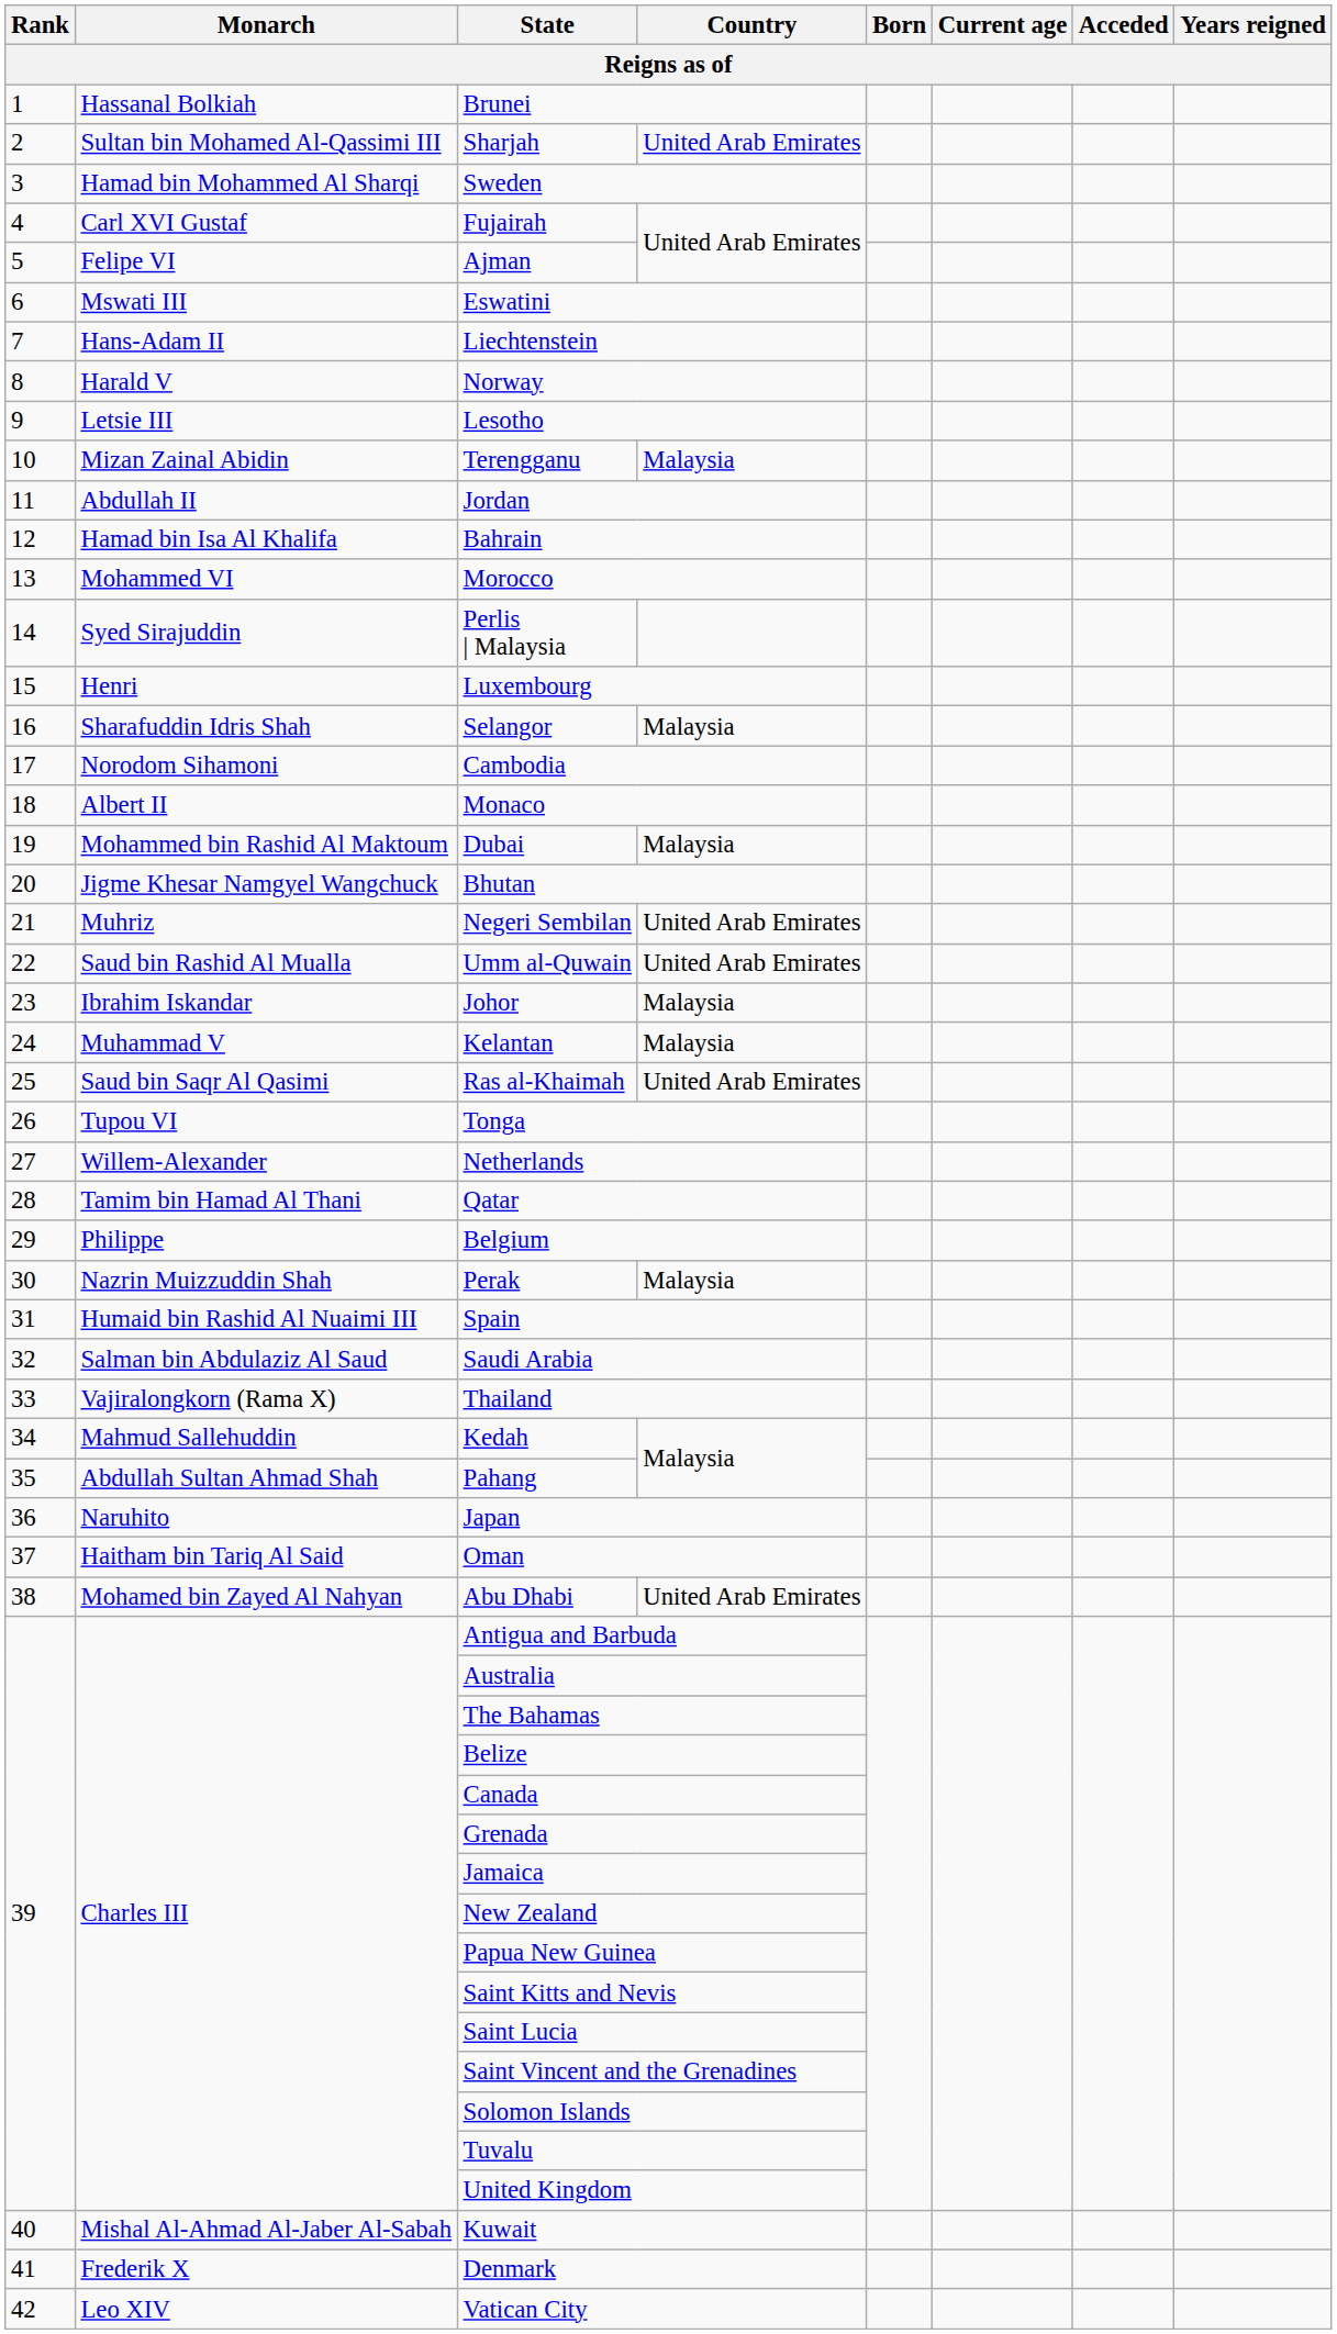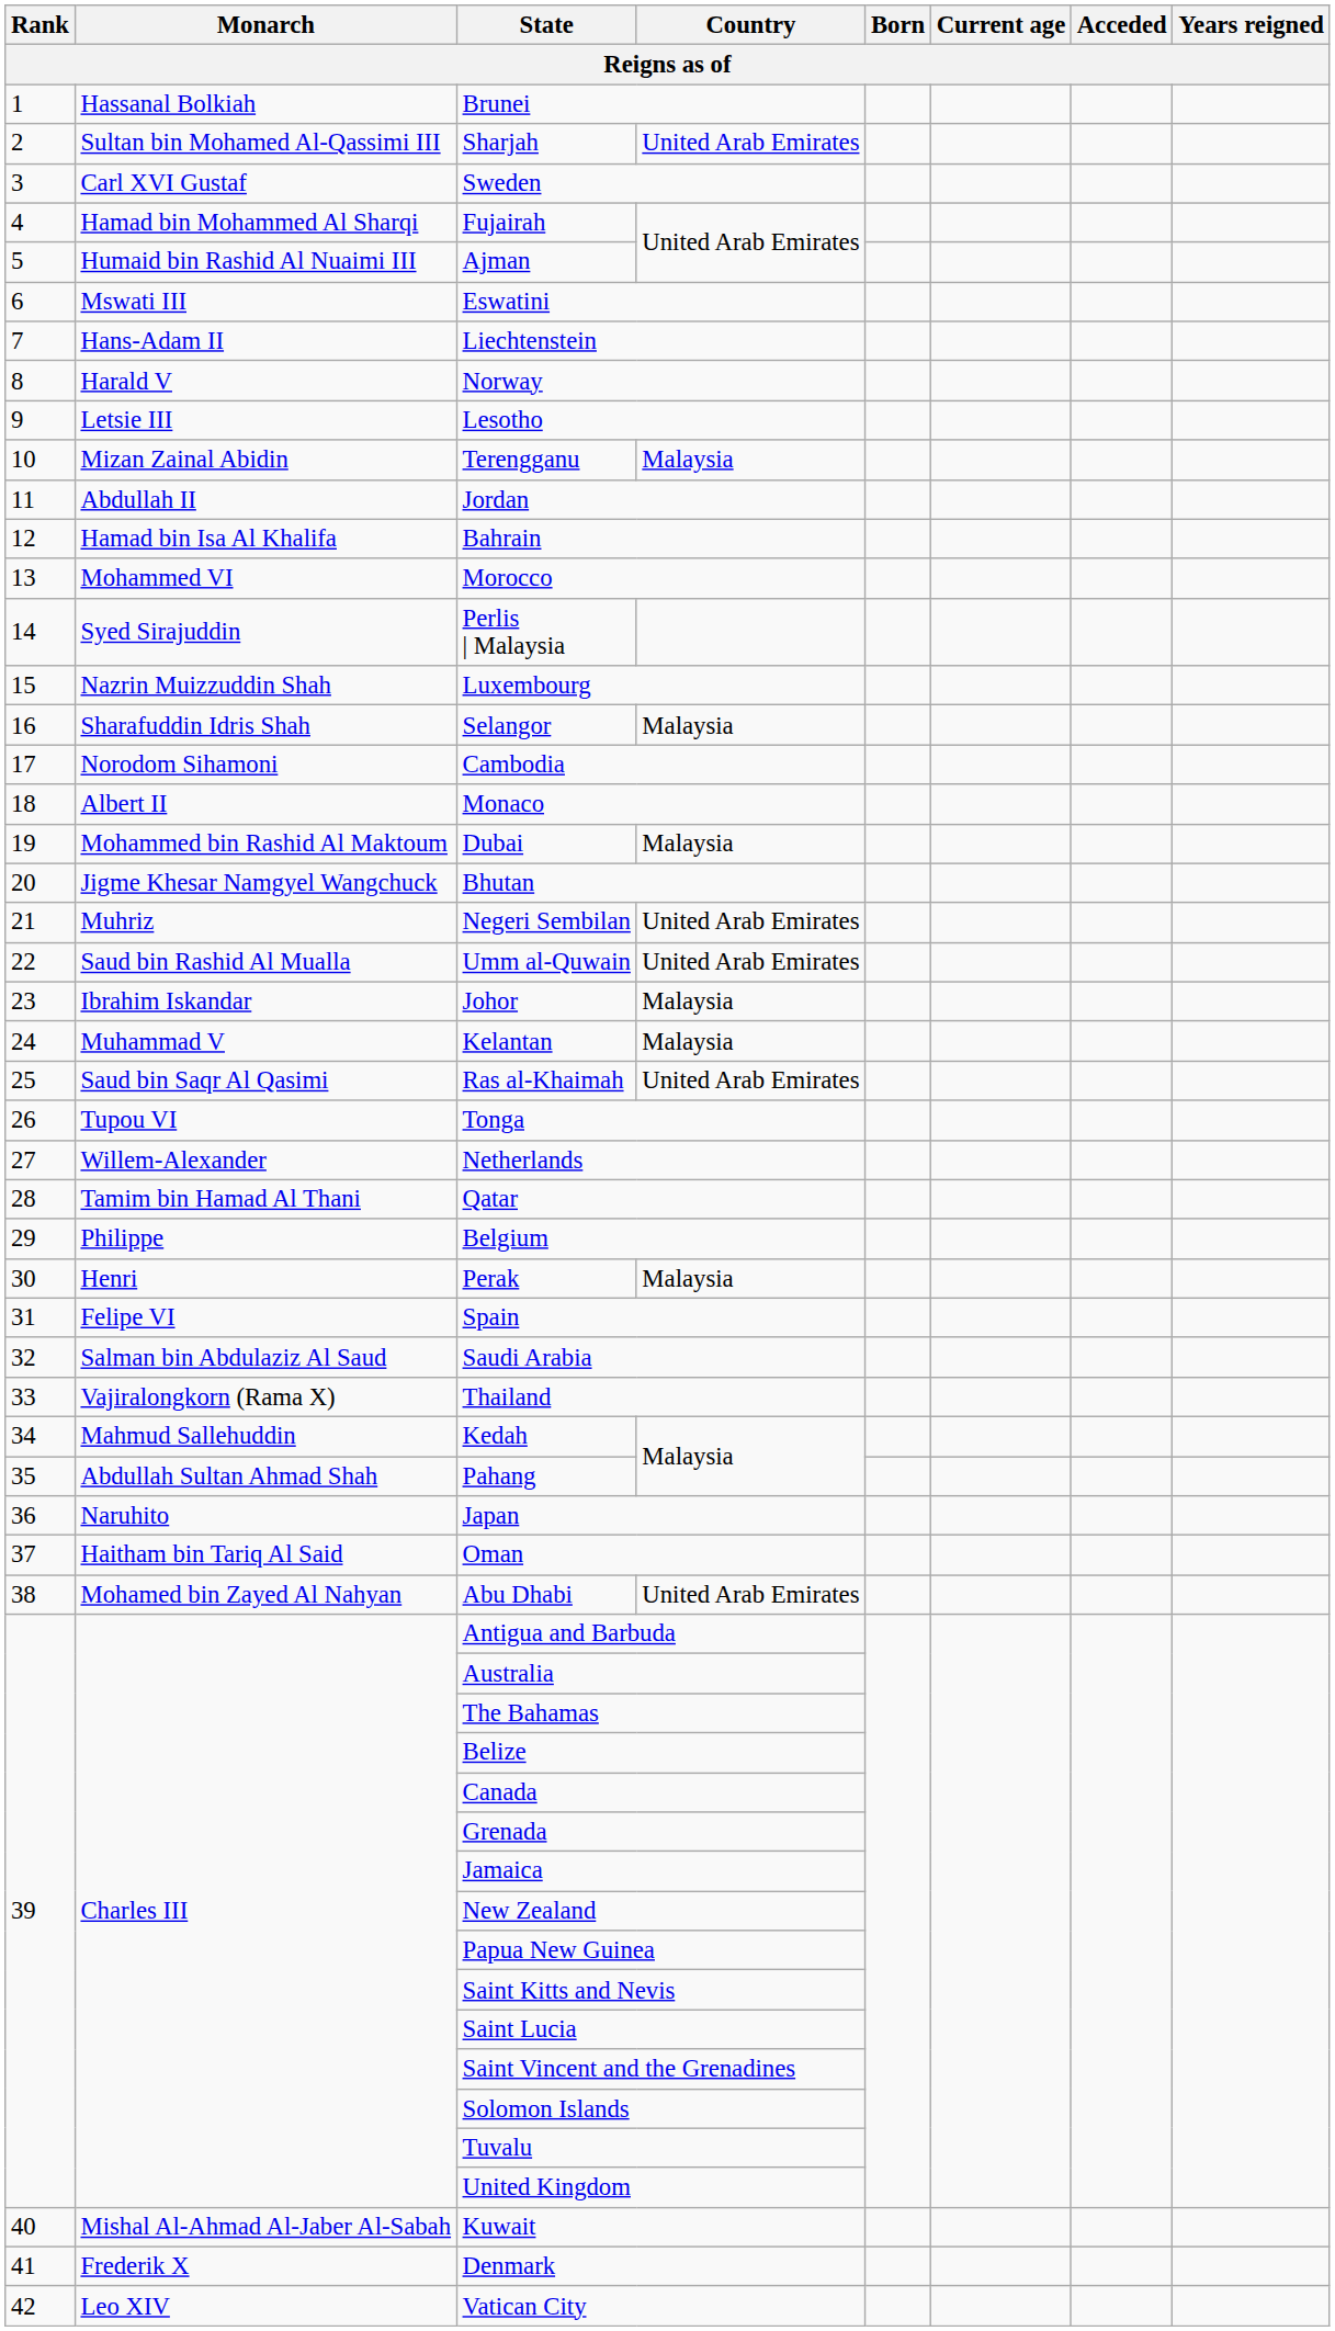Sweden | Monarch: Hamad bin Mohammed Al Sharqi -> Carl XVI Gustaf
Fujairah | Monarch: Carl XVI Gustaf -> Hamad bin Mohammed Al Sharqi
Ajman | Monarch: Felipe VI -> Humaid bin Rashid Al Nuaimi III
Luxembourg | Monarch: Henri -> Nazrin Muizzuddin Shah
Perak | Monarch: Nazrin Muizzuddin Shah -> Henri
Spain | Monarch: Humaid bin Rashid Al Nuaimi III -> Felipe VI
